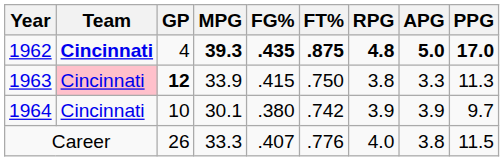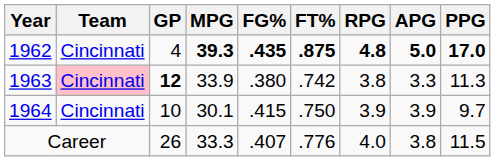1962 | Team: bold -> normal
1963 | FG%: .415 -> .380
1963 | FT%: .750 -> .742
1964 | FG%: .380 -> .415
1964 | FT%: .742 -> .750
